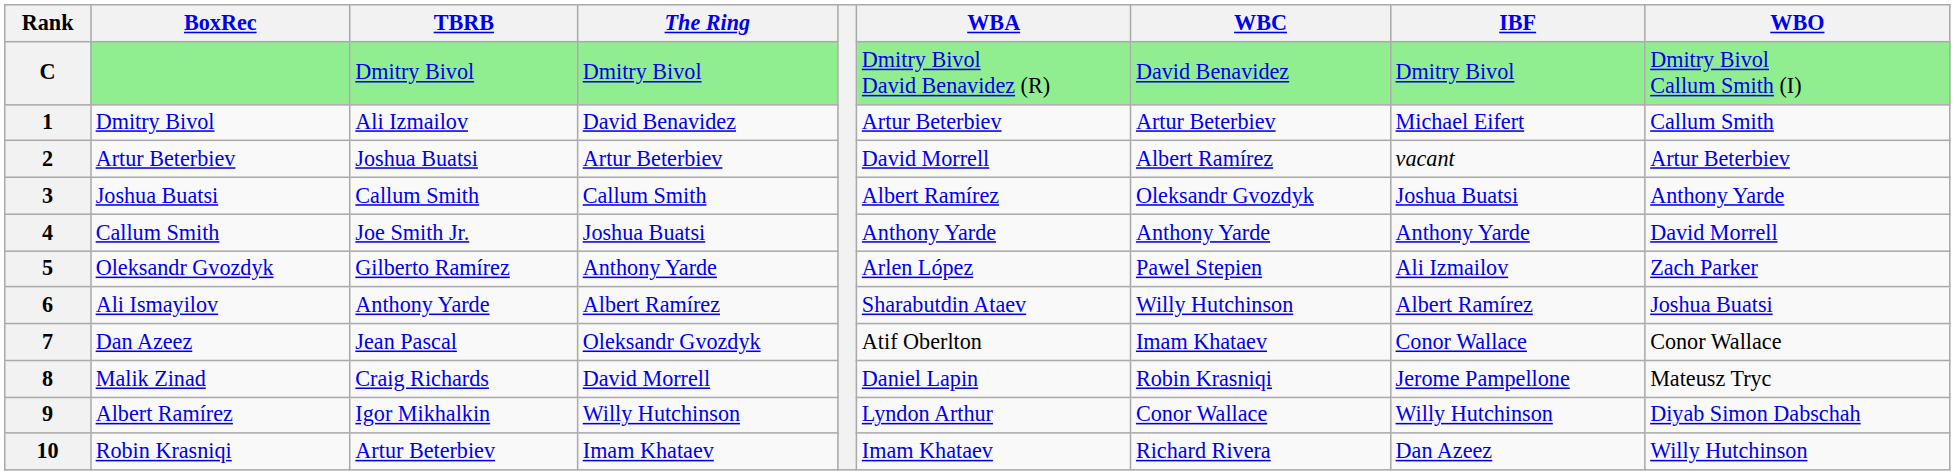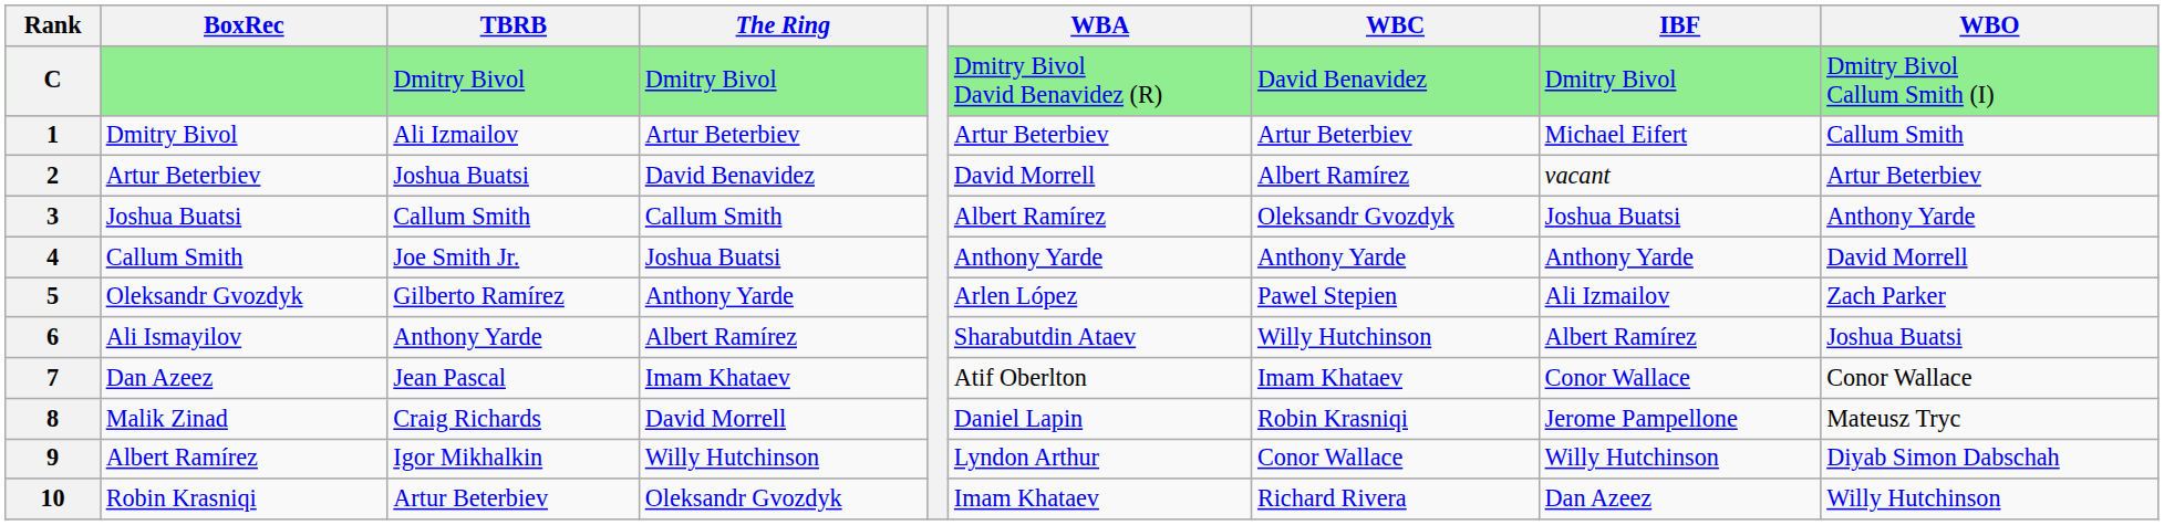1 | The Ring: David Benavidez -> Artur Beterbiev
2 | The Ring: Artur Beterbiev -> David Benavidez
7 | The Ring: Oleksandr Gvozdyk -> Imam Khataev
10 | The Ring: Imam Khataev -> Oleksandr Gvozdyk
